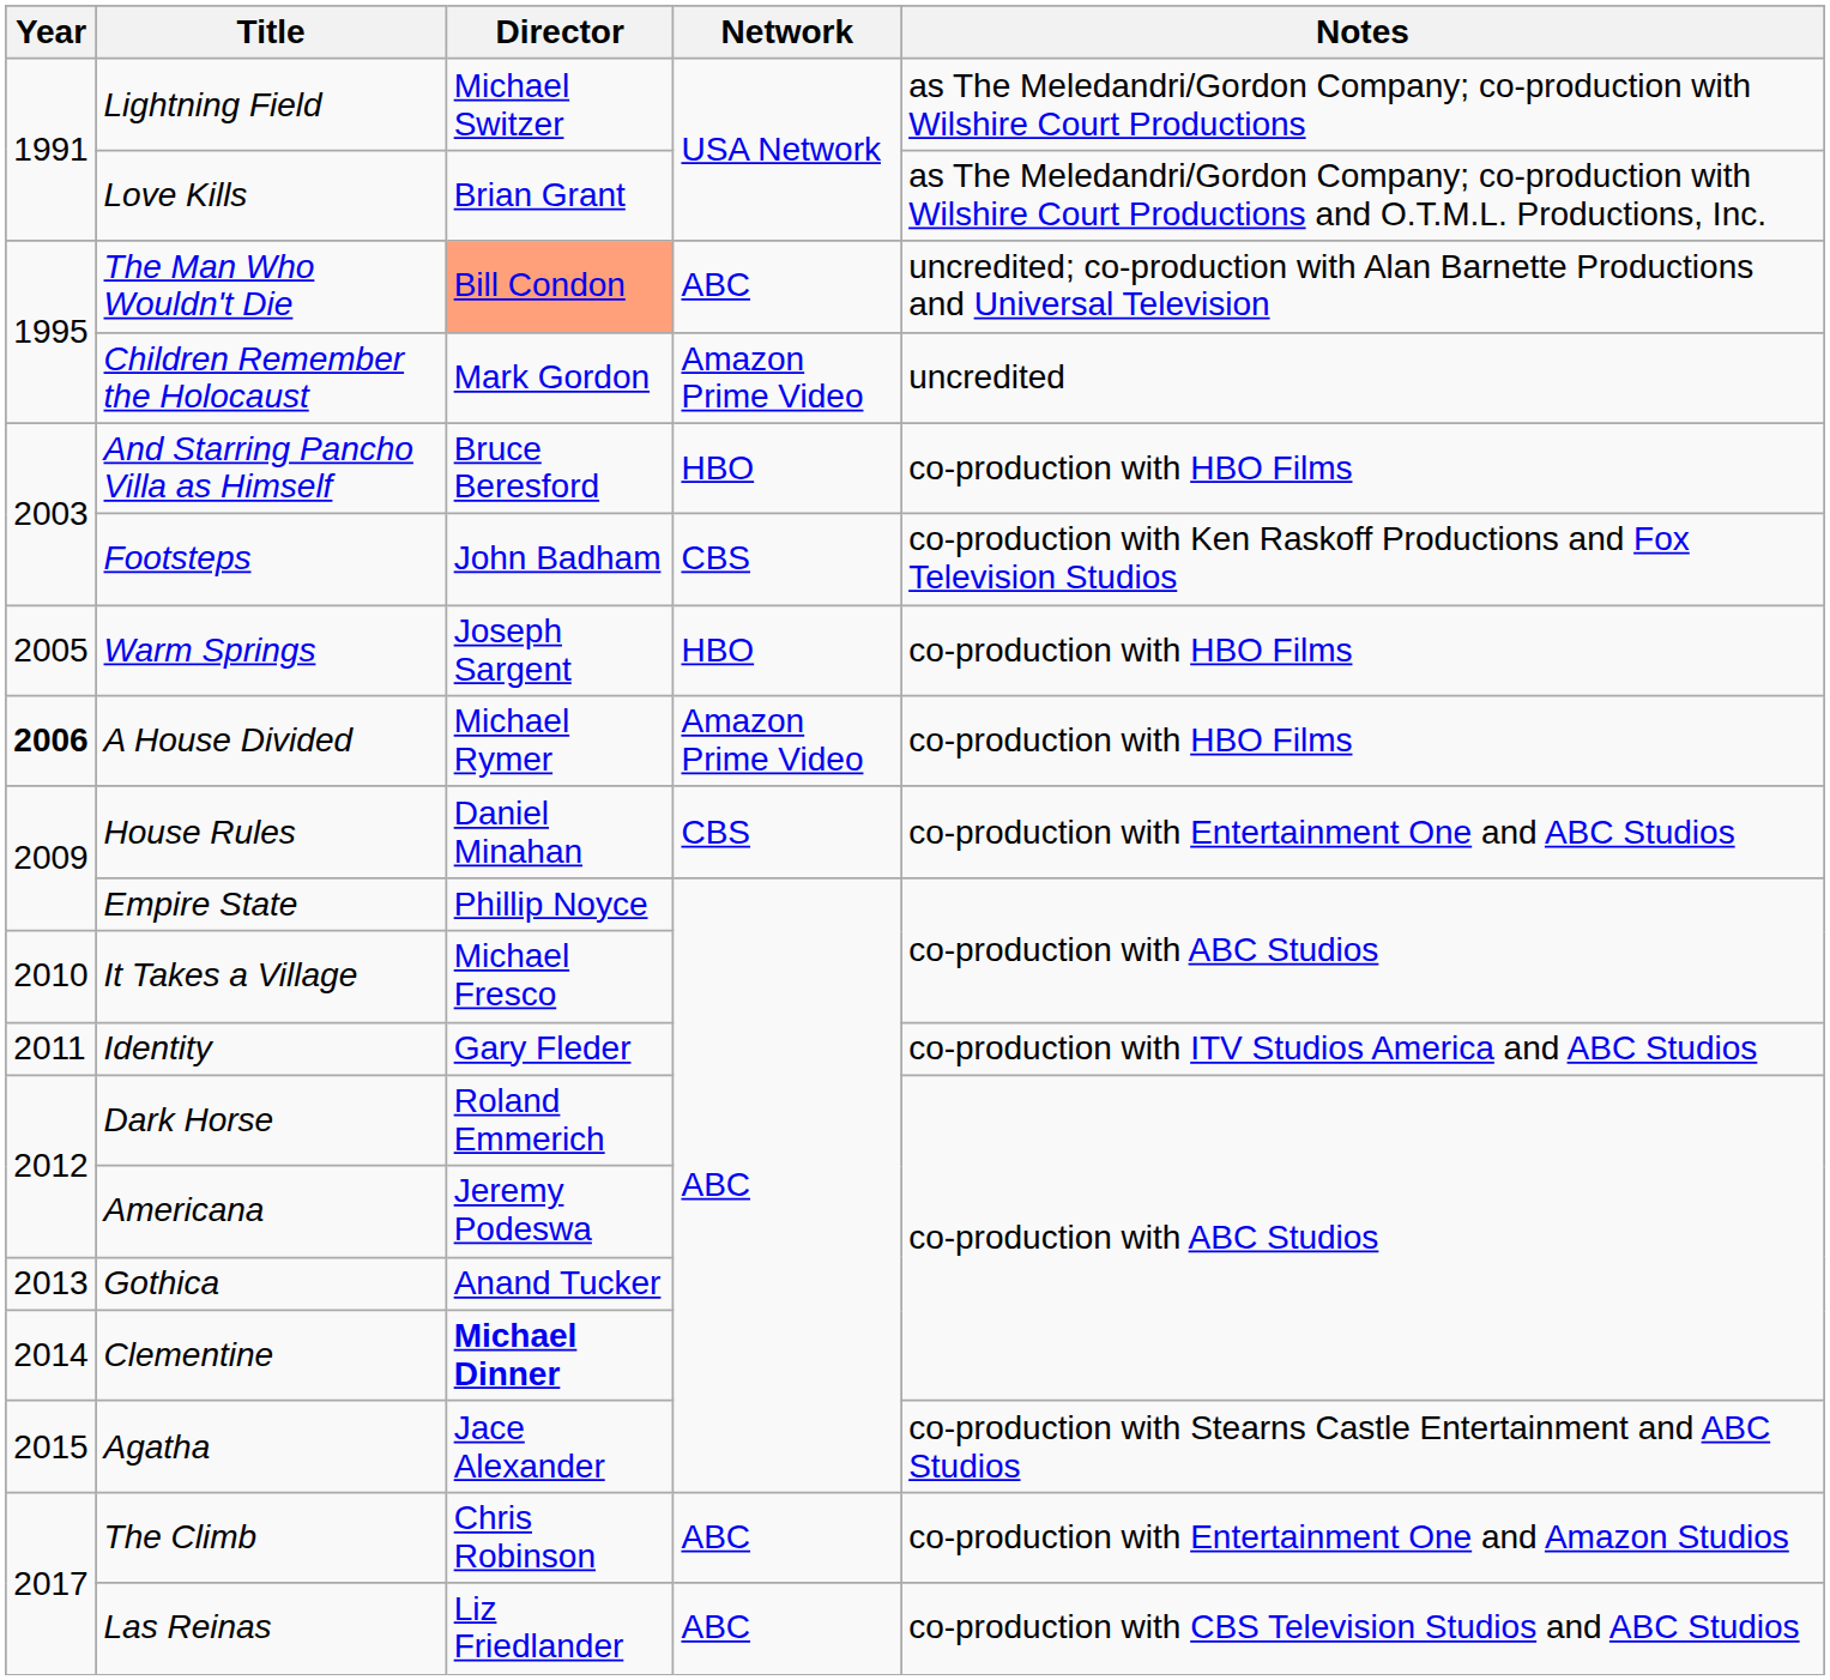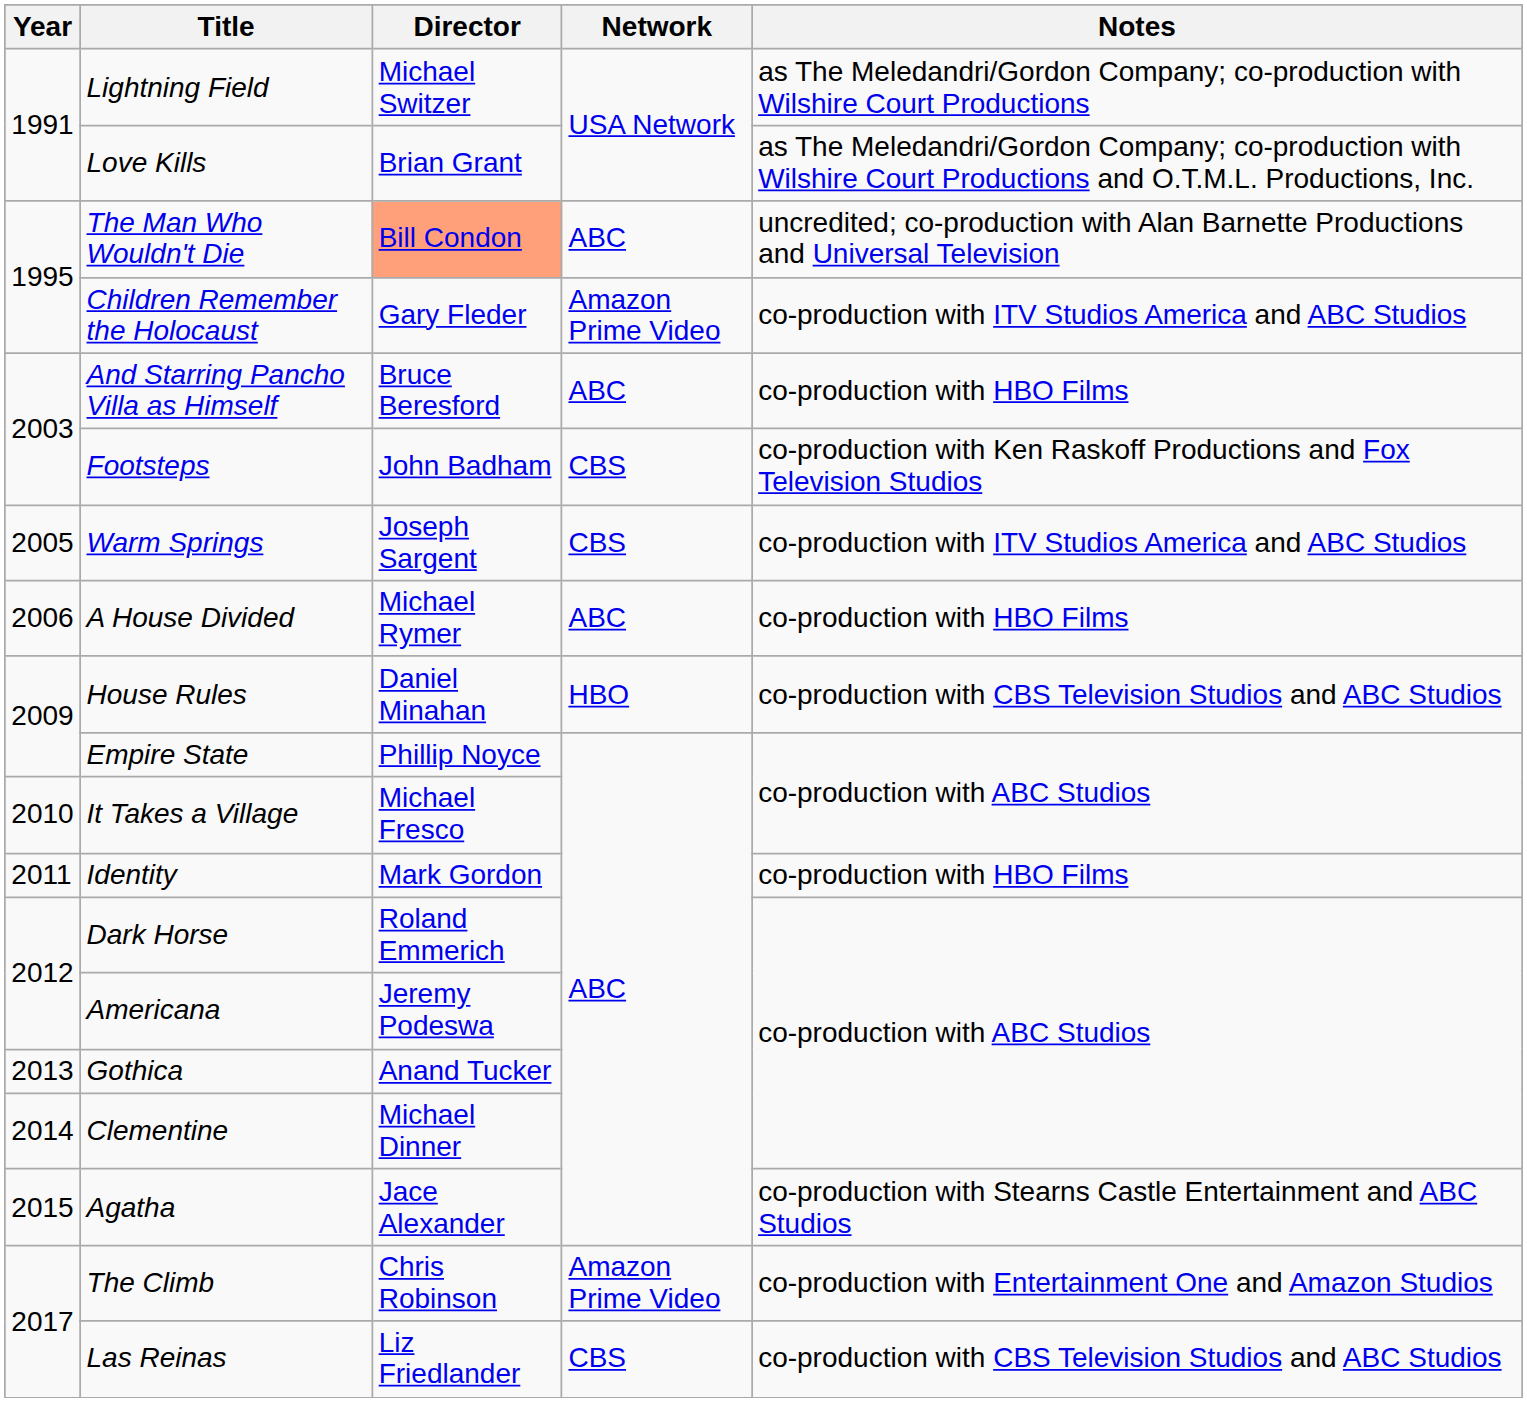Children Remember the Holocaust | Director: Mark Gordon -> Gary Fleder
Children Remember the Holocaust | Notes: uncredited -> co-production with ITV Studios America and ABC Studios
And Starring Pancho Villa as Himself | Network: HBO -> ABC
Warm Springs | Network: HBO -> CBS
Warm Springs | Notes: co-production with HBO Films -> co-production with ITV Studios America and ABC Studios
A House Divided | Year: bold -> normal
A House Divided | Network: Amazon Prime Video -> ABC
House Rules | Network: CBS -> HBO
House Rules | Notes: co-production with Entertainment One and ABC Studios -> co-production with CBS Television Studios and ABC Studios
Identity | Director: Gary Fleder -> Mark Gordon
Identity | Notes: co-production with ITV Studios America and ABC Studios -> co-production with HBO Films
Clementine | Director: bold -> normal
The Climb | Network: ABC -> Amazon Prime Video
Las Reinas | Network: ABC -> CBS
